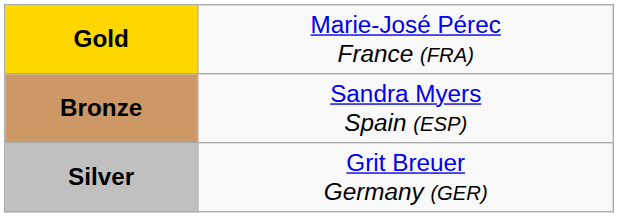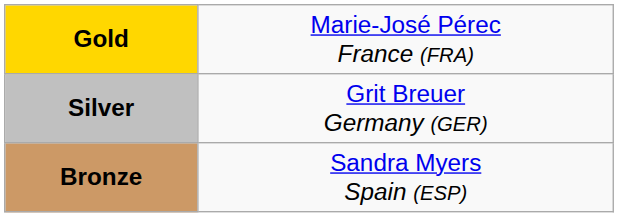rows swapped: Silver <-> Bronze
